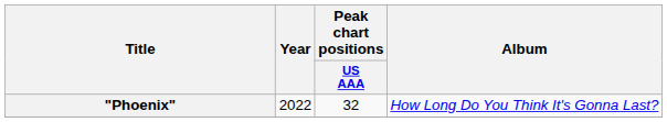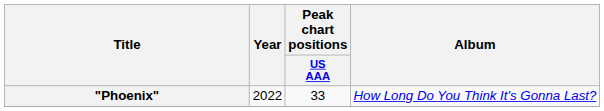"Phoenix" | Peak chart positions / US AAA: 32 -> 33
